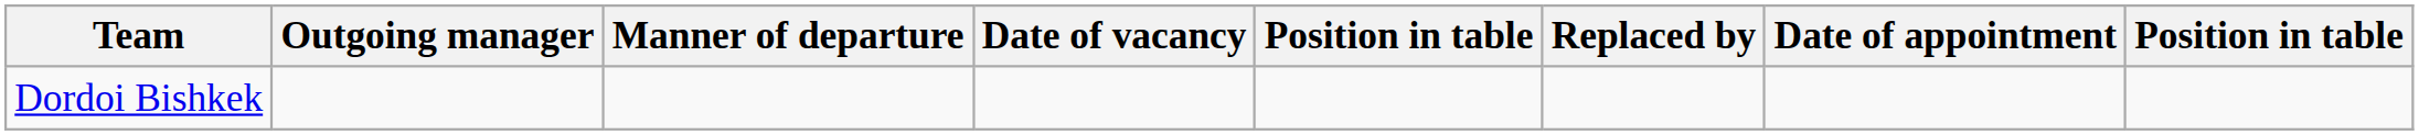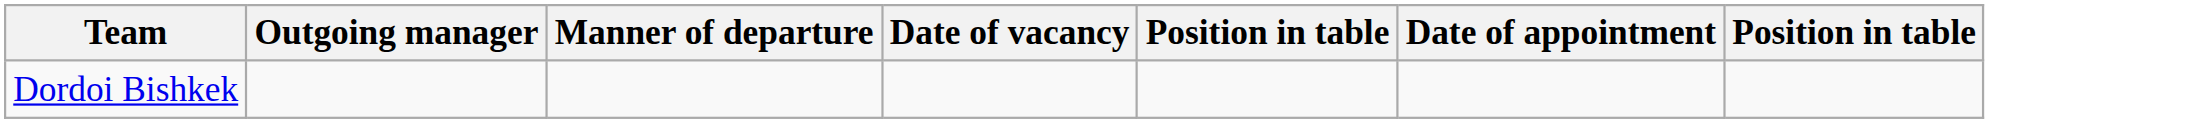- column: Replaced by
